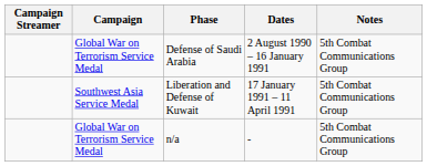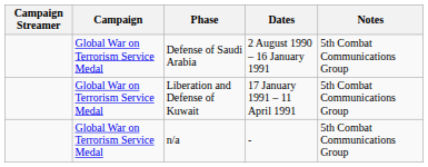Liberation and Defense of Kuwait | Campaign: Southwest Asia Service Medal -> Global War on Terrorism Service Medal
